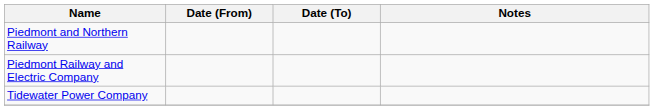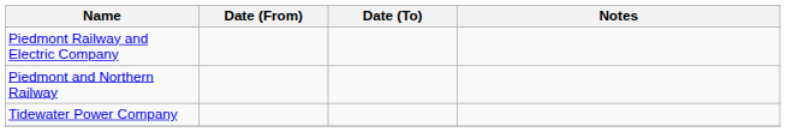rows swapped: Piedmont and Northern Railway <-> Piedmont Railway and Electric Company
